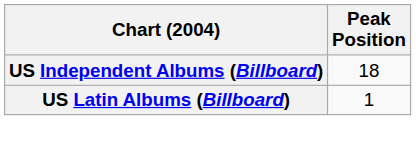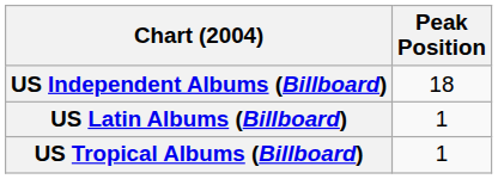+ row: US Tropical Albums (Billboard) | 1
